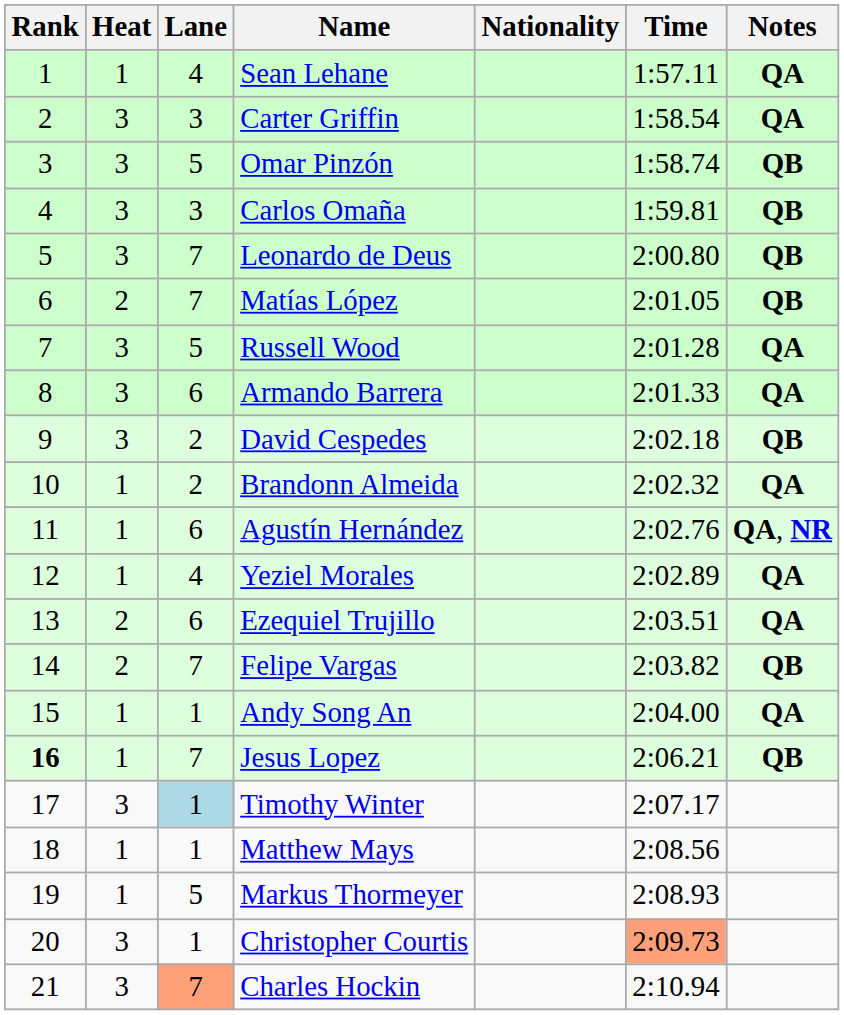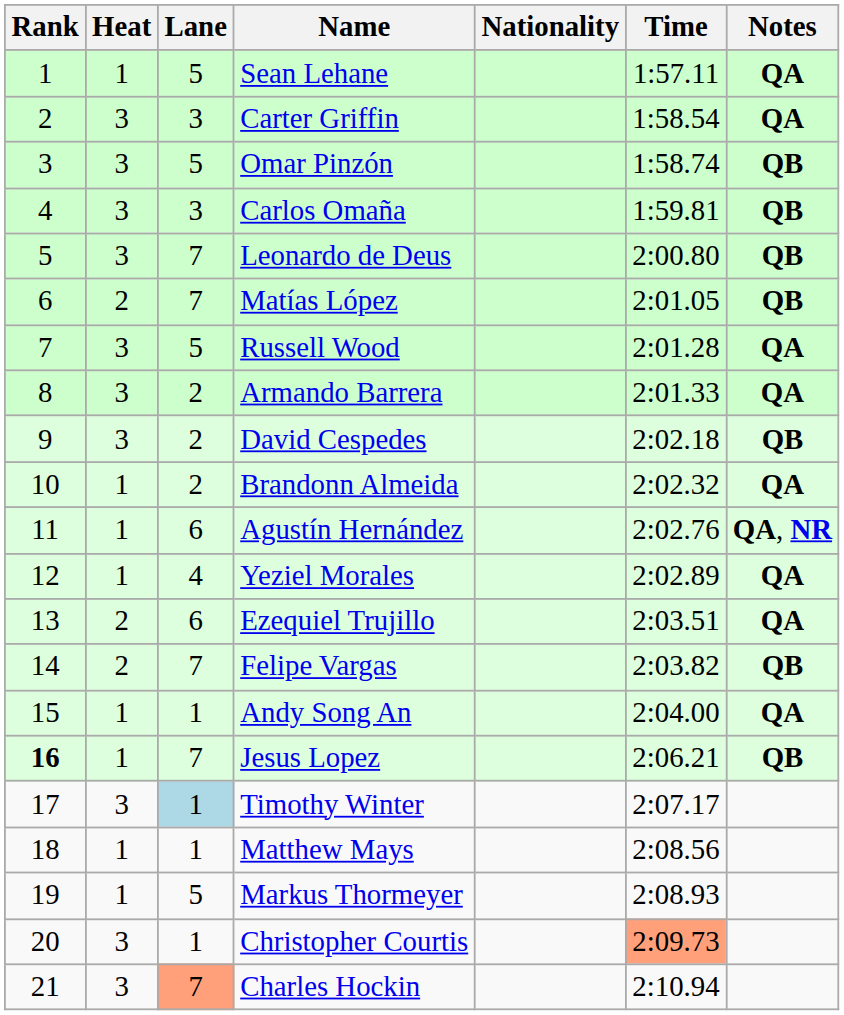Sean Lehane | Lane: 4 -> 5
Armando Barrera | Lane: 6 -> 2
